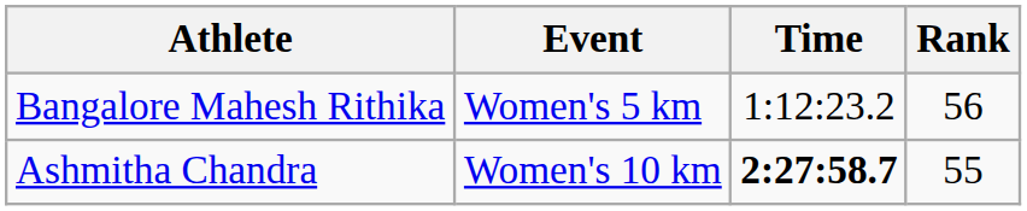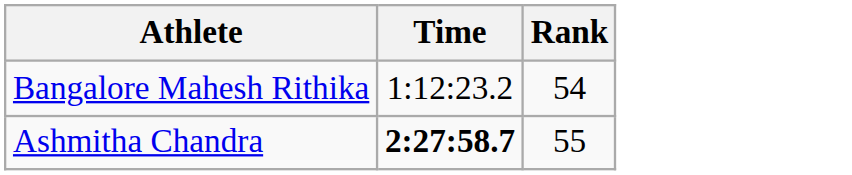- column: Event | Women's 5 km | Women's 10 km
Bangalore Mahesh Rithika | Rank: 56 -> 54
